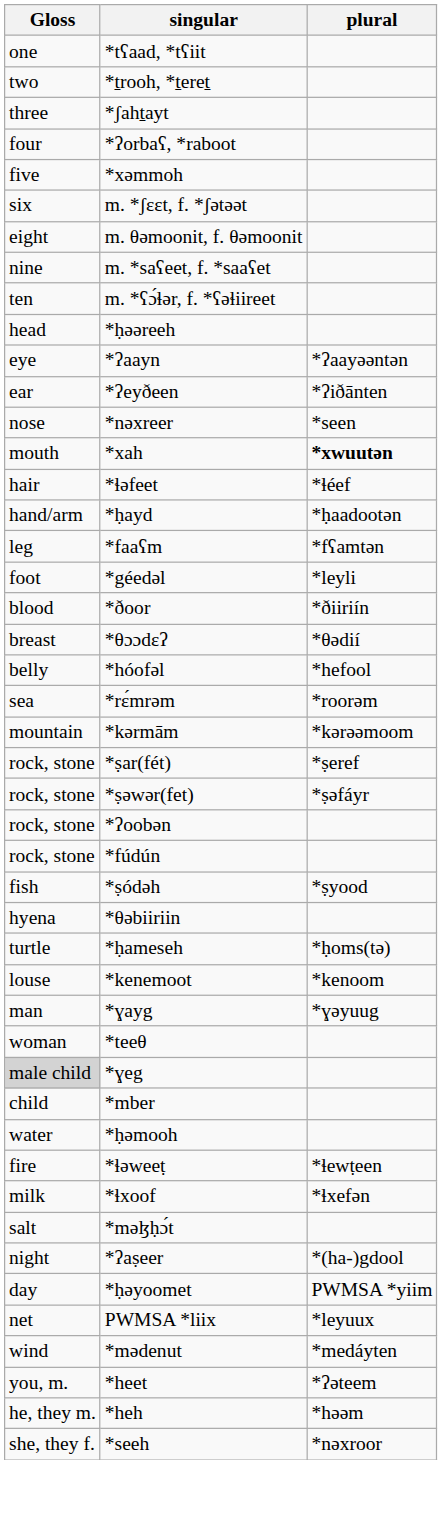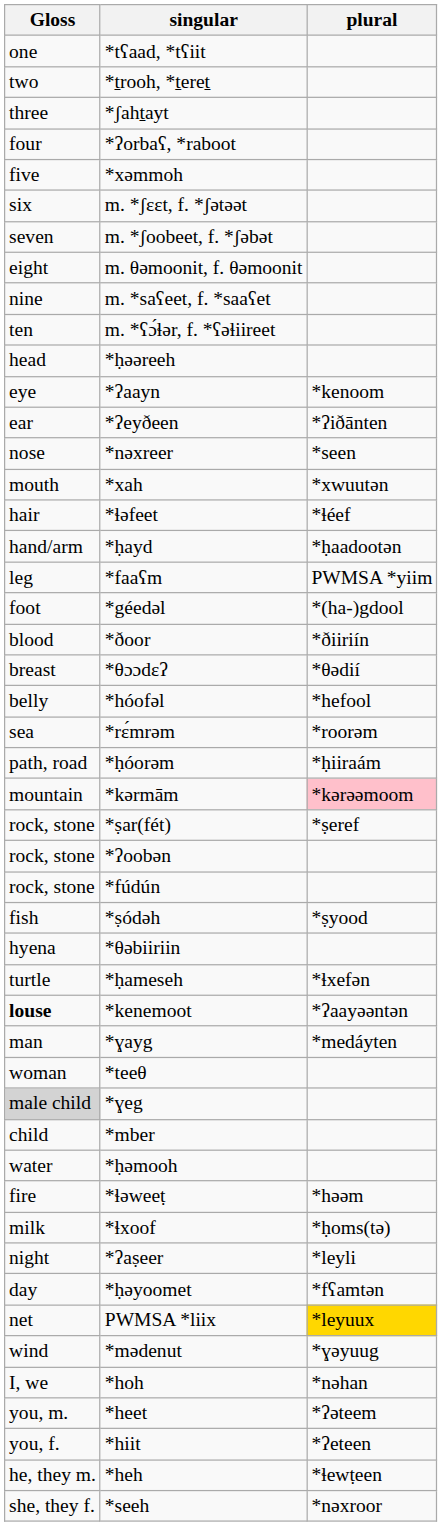+ row: seven | m. *ʃoobeet, f. *ʃəbət
*ʔaayn | plural: *ʔaayəəntən -> *kenoom
*xah | plural: bold -> normal
*faaʕm | plural: *fʕamtən -> PWMSA *yiim
*géedəl | plural: *leyli -> *(ha-)gdool
+ row: path, road | *ḥóorəm | *ḥiiraám
*kərmām | plural: no background -> pink background
- row: rock, stone | *ṣəwər(fet) | *ṣəfáyr
*ḥameseh | plural: *ḥoms(tə) -> *ɬxefən
*kenemoot | Gloss: normal -> bold
*kenemoot | plural: *kenoom -> *ʔaayəəntən
*ɣayg | plural: *ɣəyuug -> *medáyten
*ɬəweeṭ | plural: *ɬewṭeen -> *həəm
*ɬxoof | plural: *ɬxefən -> *ḥoms(tə)
- row: salt | *məɮḥɔ́t
*ʔaṣeer | plural: *(ha-)gdool -> *leyli
*ḥəyoomet | plural: PWMSA *yiim -> *fʕamtən
PWMSA *liix | plural: no background -> gold background
*mədenut | plural: *medáyten -> *ɣəyuug
+ row: I, we | *hoh | *nəhan
+ row: you, f. | *hiit | *ʔeteen
*heh | plural: *həəm -> *ɬewṭeen
